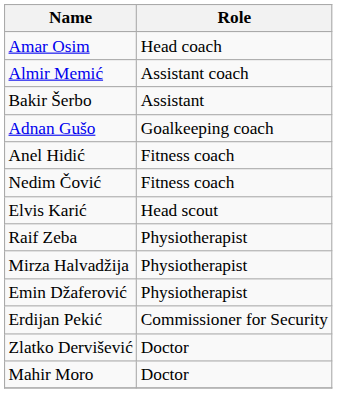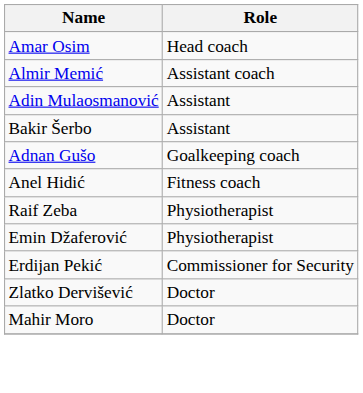+ row: Adin Mulaosmanović | Assistant
- row: Nedim Čović | Fitness coach
- row: Elvis Karić | Head scout
- row: Mirza Halvadžija | Physiotherapist
